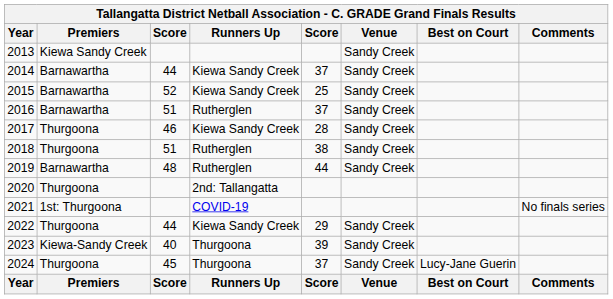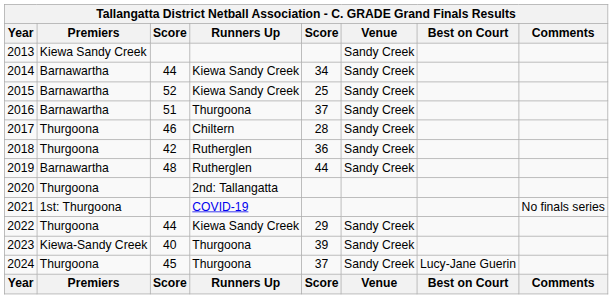2014 | column 5: 37 -> 34
2016 | Runners Up: Rutherglen -> Thurgoona
2017 | Runners Up: Kiewa Sandy Creek -> Chiltern
2018 | column 3: 51 -> 42
2018 | column 5: 38 -> 36
